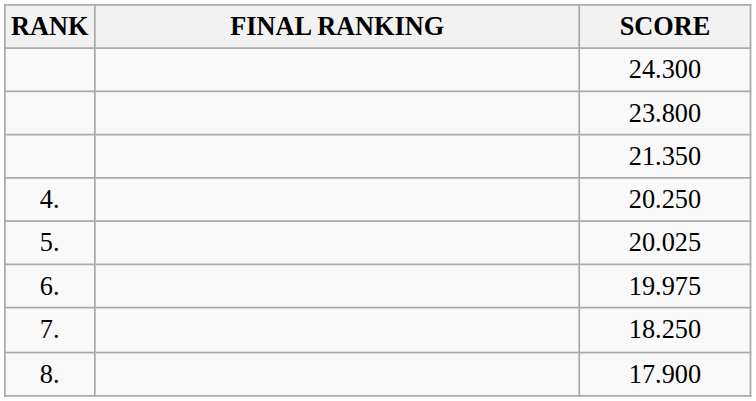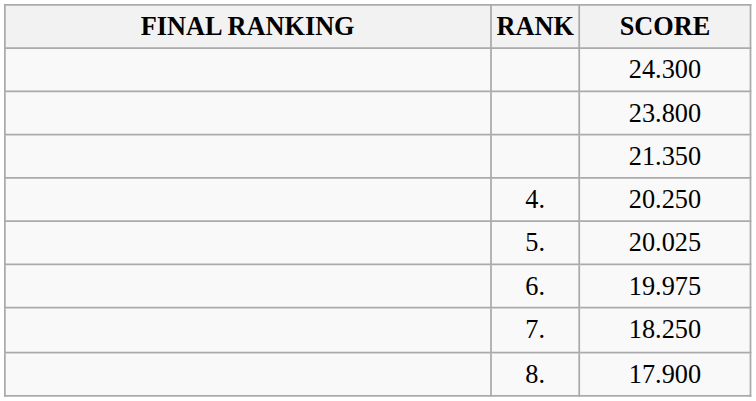columns swapped: RANK <-> FINAL RANKING
